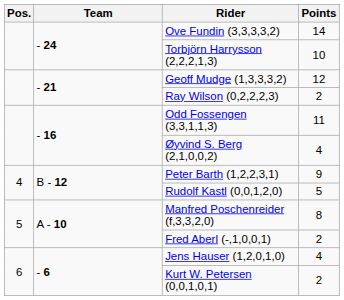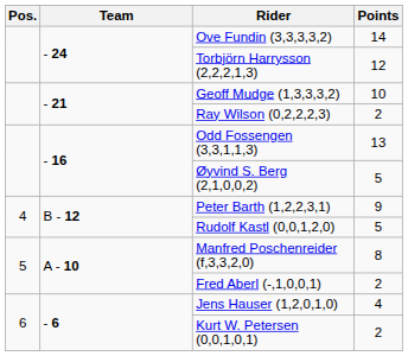Torbjörn Harrysson (2,2,2,1,3) | Points: 10 -> 12
Geoff Mudge (1,3,3,3,2) | Points: 12 -> 10
Odd Fossengen (3,3,1,1,3) | Points: 11 -> 13
Øyvind S. Berg (2,1,0,0,2) | Points: 4 -> 5
